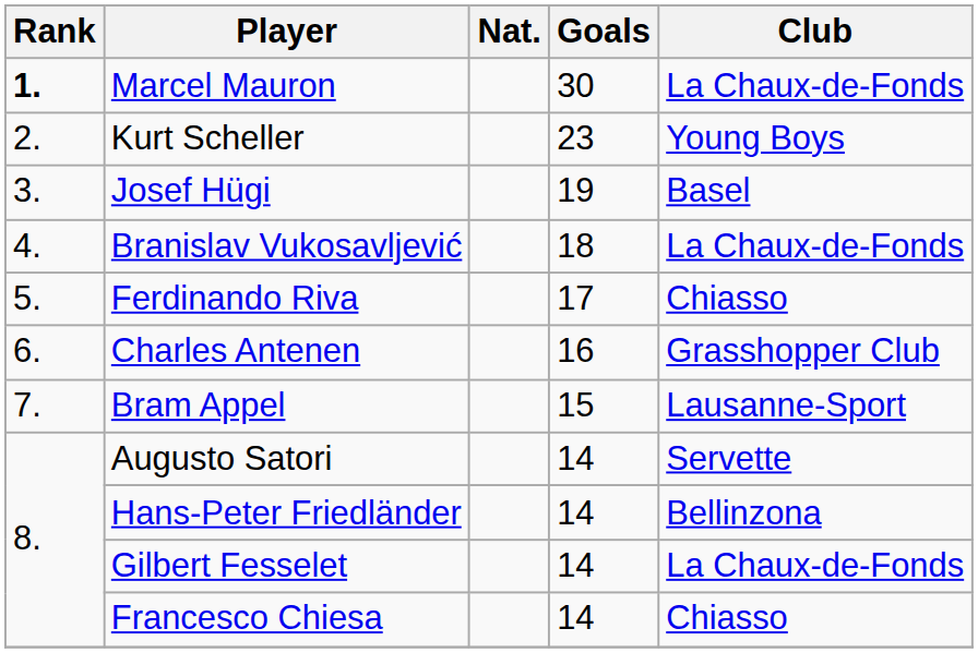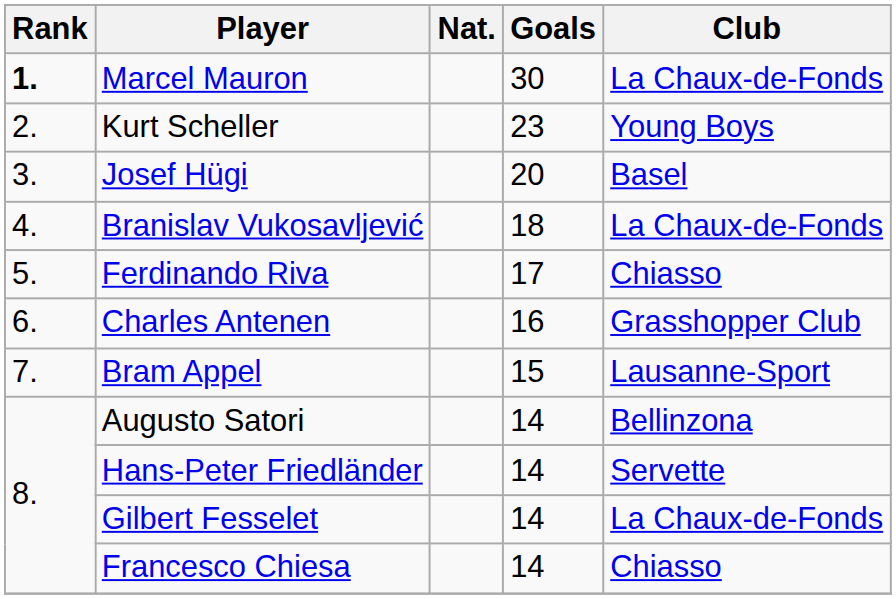Josef Hügi | Goals: 19 -> 20
Augusto Satori | Club: Servette -> Bellinzona
Hans-Peter Friedländer | Club: Bellinzona -> Servette
